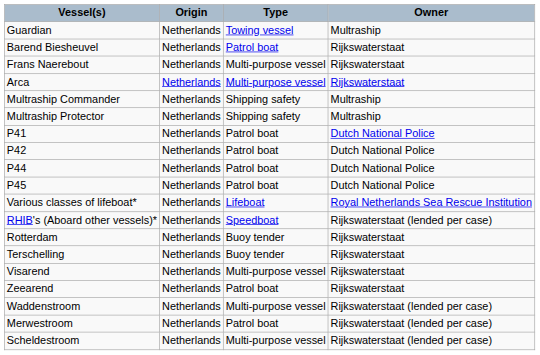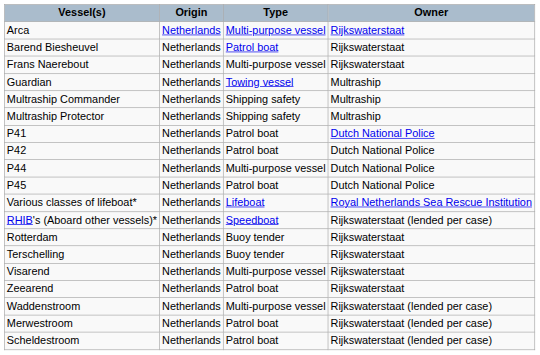rows swapped: Arca <-> Guardian
P44 | Type: Patrol boat -> Multi-purpose vessel
Scheldestroom | Type: Multi-purpose vessel -> Patrol boat
